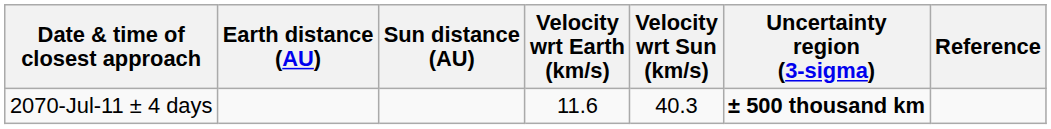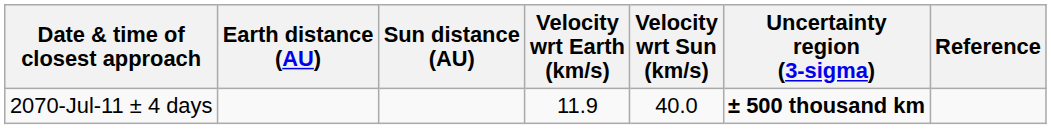2070-Jul-11 ± 4 days | Velocity wrt Earth (km/s): 11.6 -> 11.9
2070-Jul-11 ± 4 days | Velocity wrt Sun (km/s): 40.3 -> 40.0
